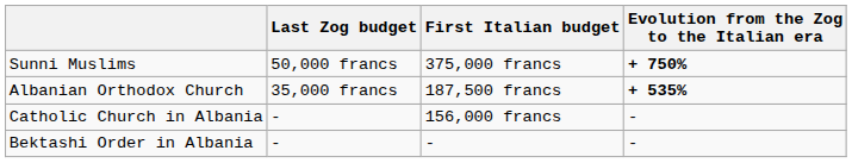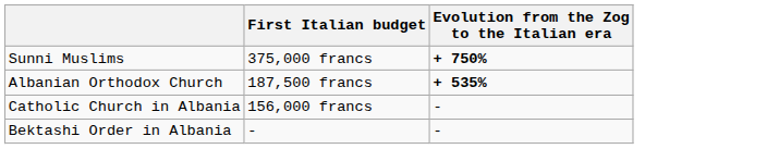- column: Last Zog budget | 50,000 francs | 35,000 francs | - | -
